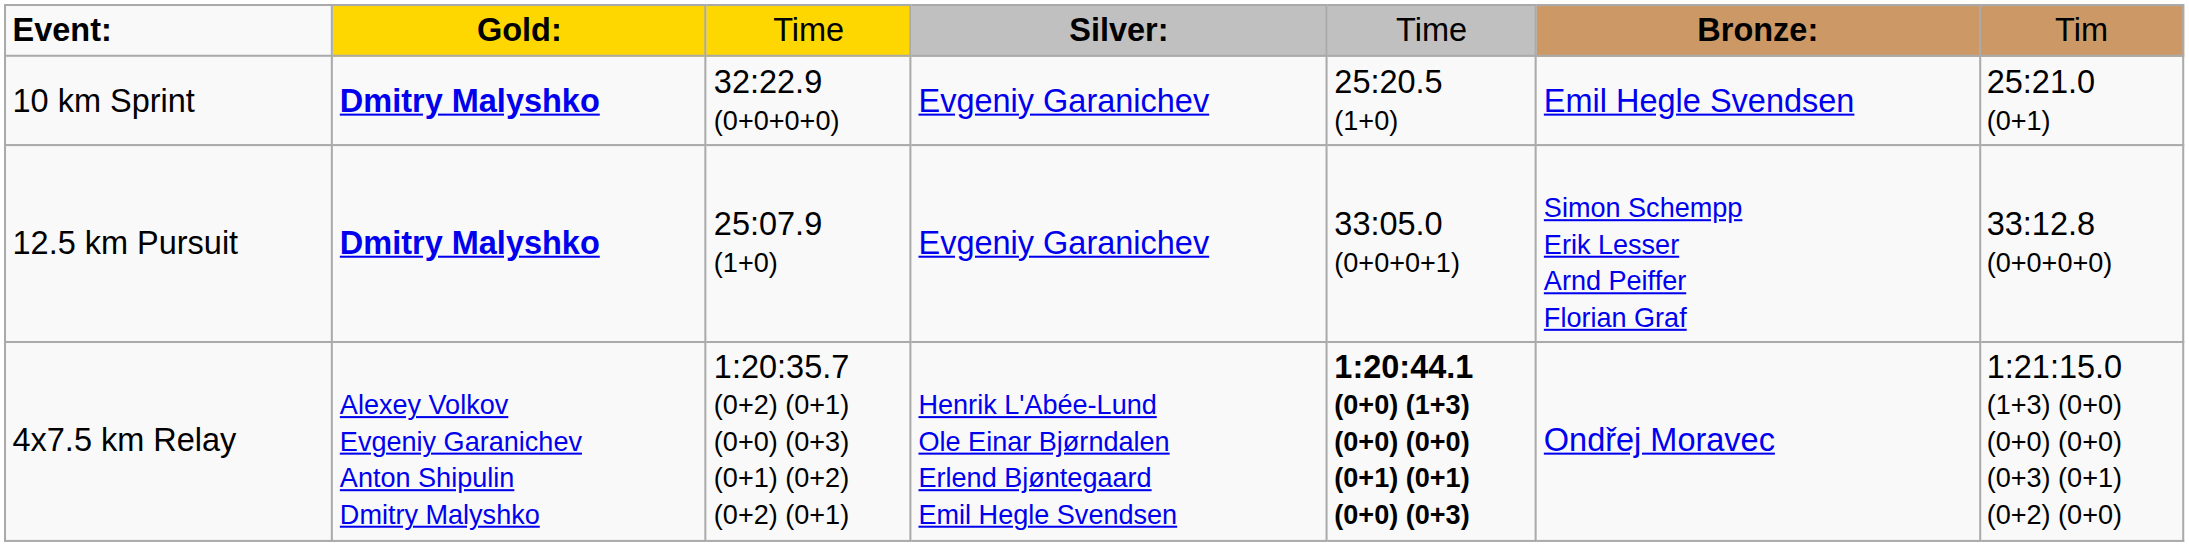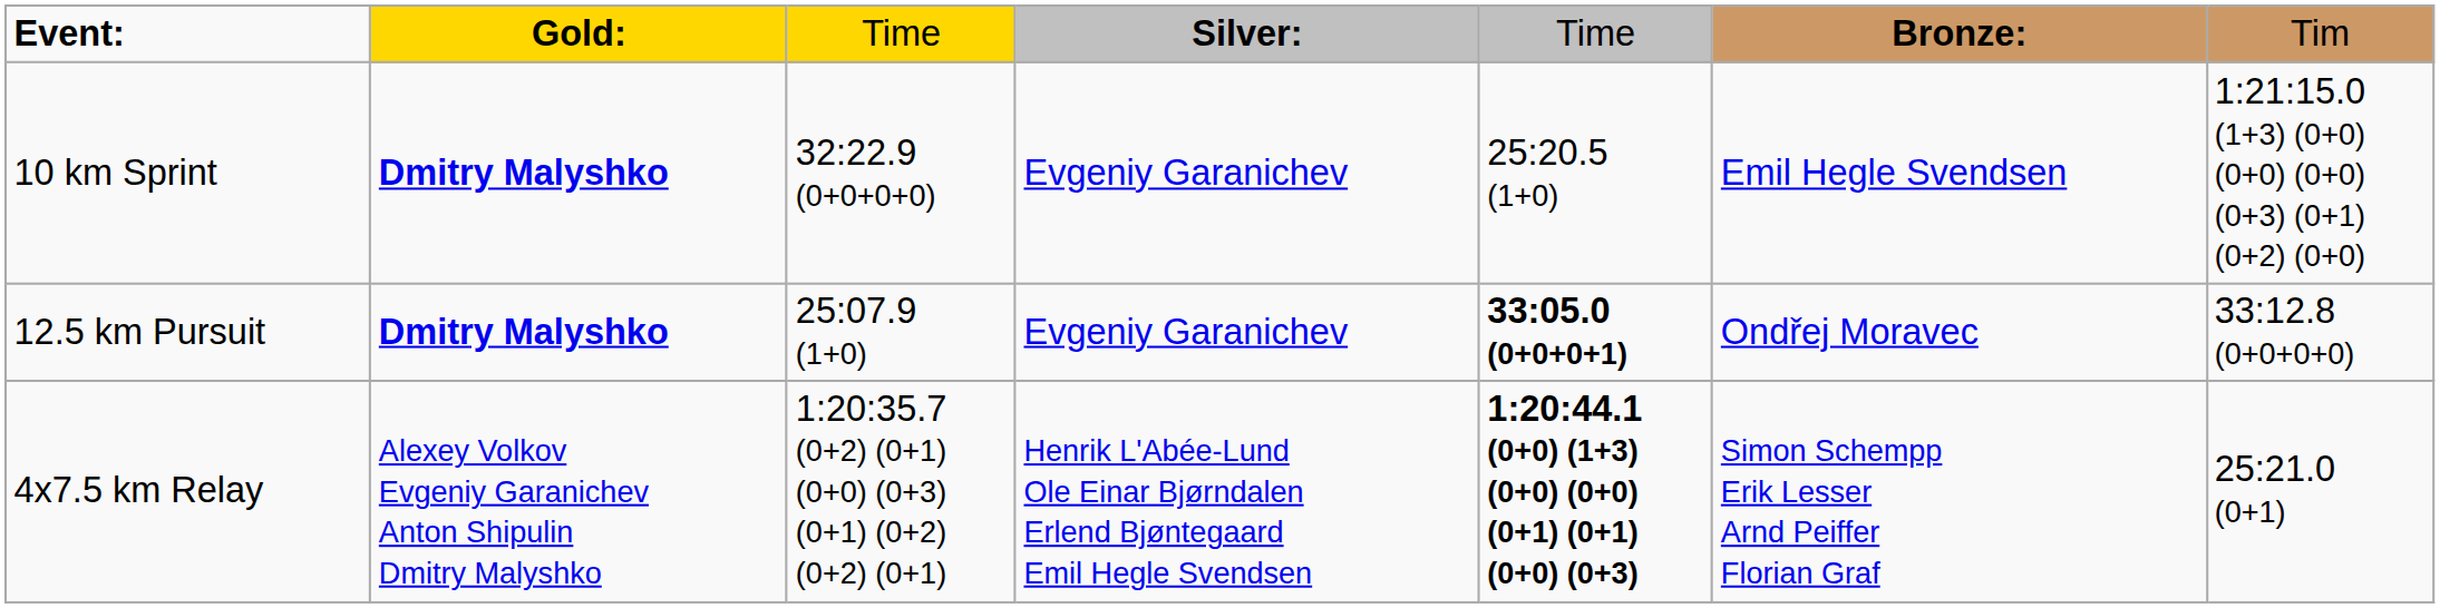10 km Sprint | column 7: 25:21.0 (0+1) -> 1:21:15.0 (1+3) (0+0) (0+0) (0+0) (0+3) (0+1) (0+2) (0+0)
12.5 km Pursuit | column 5: normal -> bold
12.5 km Pursuit | column 6: Simon Schempp Erik Lesser Arnd Peiffer Florian Graf -> Ondřej Moravec
4x7.5 km Relay | column 6: Ondřej Moravec -> Simon Schempp Erik Lesser Arnd Peiffer Florian Graf
4x7.5 km Relay | column 7: 1:21:15.0 (1+3) (0+0) (0+0) (0+0) (0+3) (0+1) (0+2) (0+0) -> 25:21.0 (0+1)
